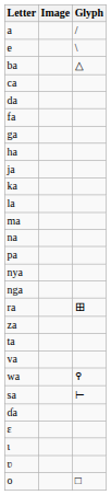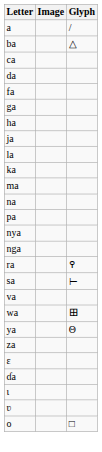- row: e | \
rows swapped: ka <-> la
ra | Glyph: 𐌎 -> ߉
rows swapped: sa <-> za
- row: ta
wa | Glyph: ߉ -> 𐌎
+ row: ya | Θ
rows swapped: ɗa <-> ɛ
